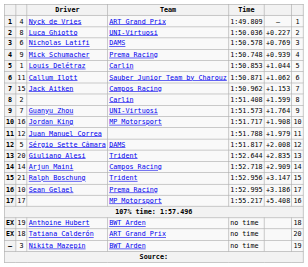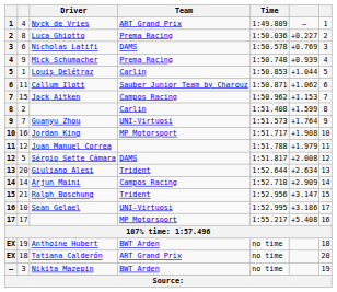Luca Ghiotto | Team: UNI-Virtuosi -> Prema Racing
Giuliano Alesi | column 6: +2.835 -> +2.634
Sean Gelael | Team: Prema Racing -> UNI-Virtuosi
